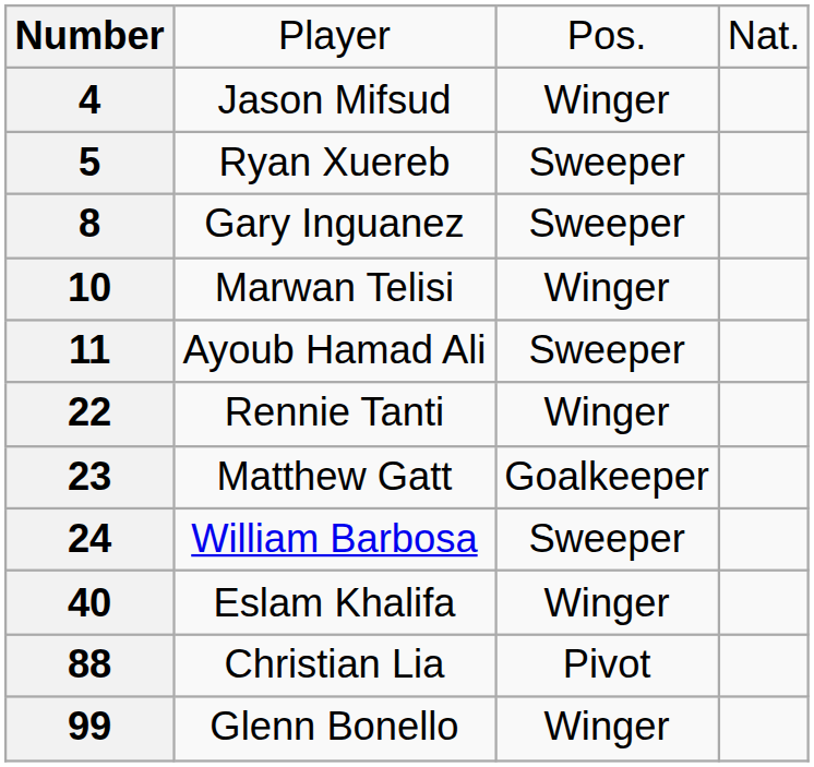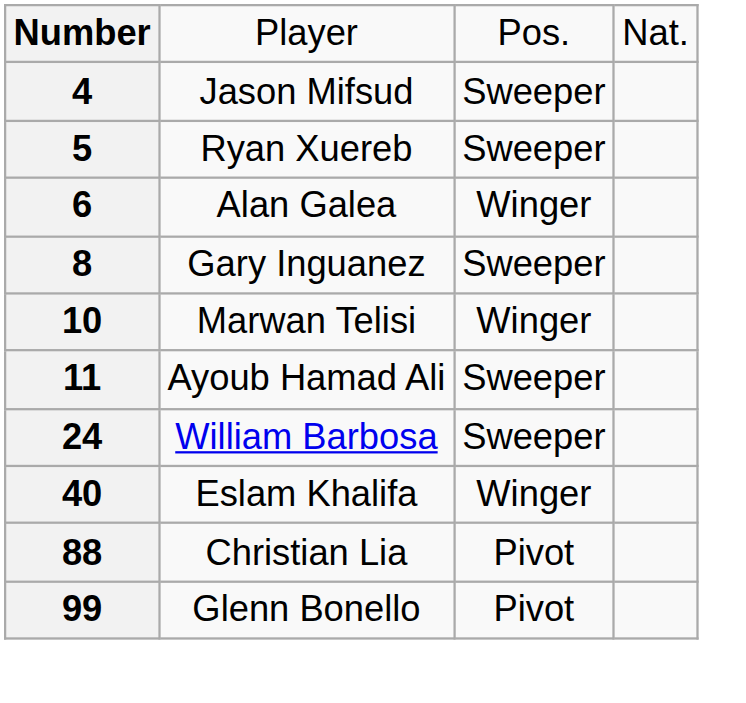4 | column 3: Winger -> Sweeper
+ row: 6 | Alan Galea | Winger
- row: 22 | Rennie Tanti | Winger
- row: 23 | Matthew Gatt | Goalkeeper
99 | column 3: Winger -> Pivot
